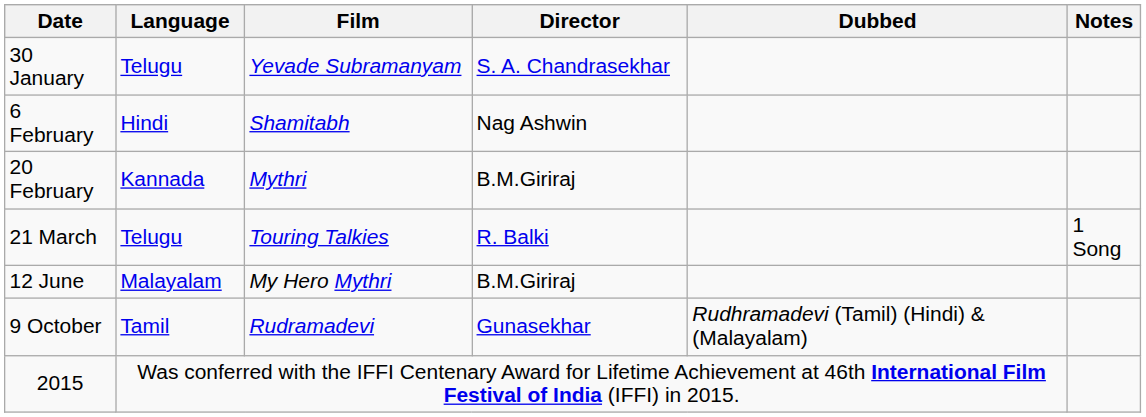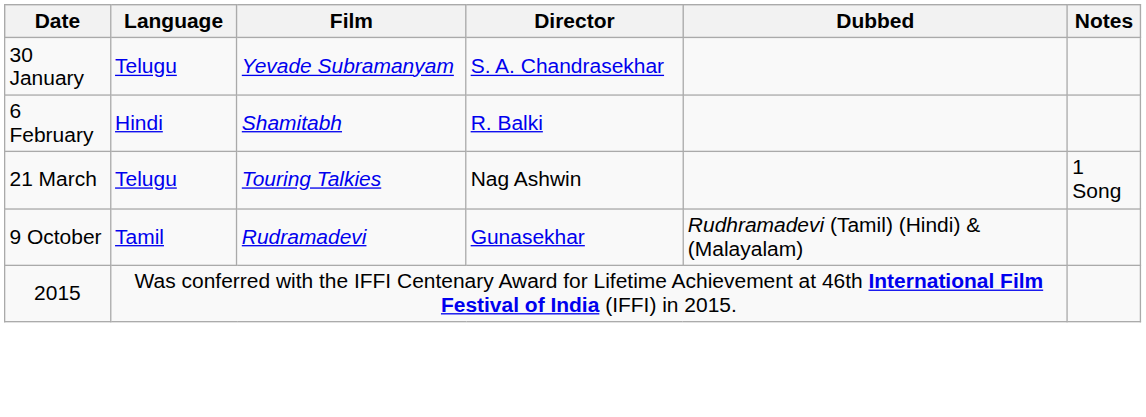6 February | Director: Nag Ashwin -> R. Balki
- row: 20 February | Kannada | Mythri | B.M.Giriraj
21 March | Director: R. Balki -> Nag Ashwin
- row: 12 June | Malayalam | My Hero Mythri | B.M.Giriraj
